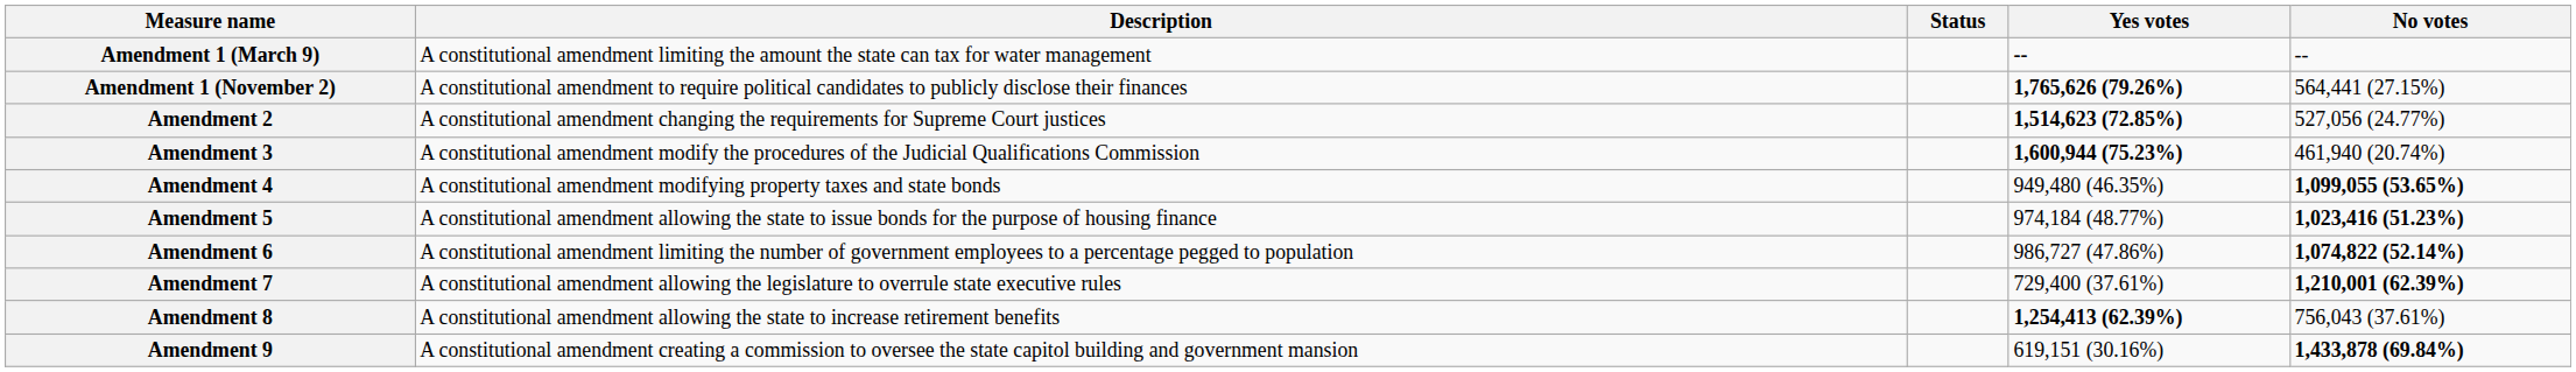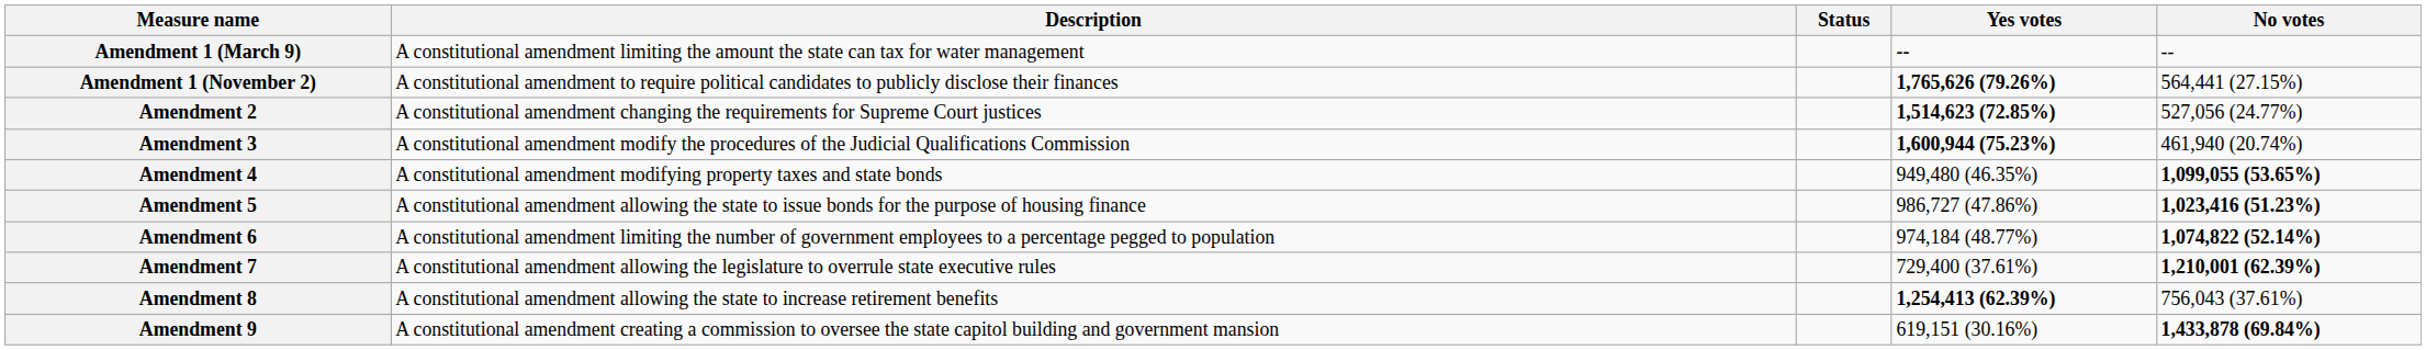Amendment 5 | Yes votes: 974,184 (48.77%) -> 986,727 (47.86%)
Amendment 6 | Yes votes: 986,727 (47.86%) -> 974,184 (48.77%)
